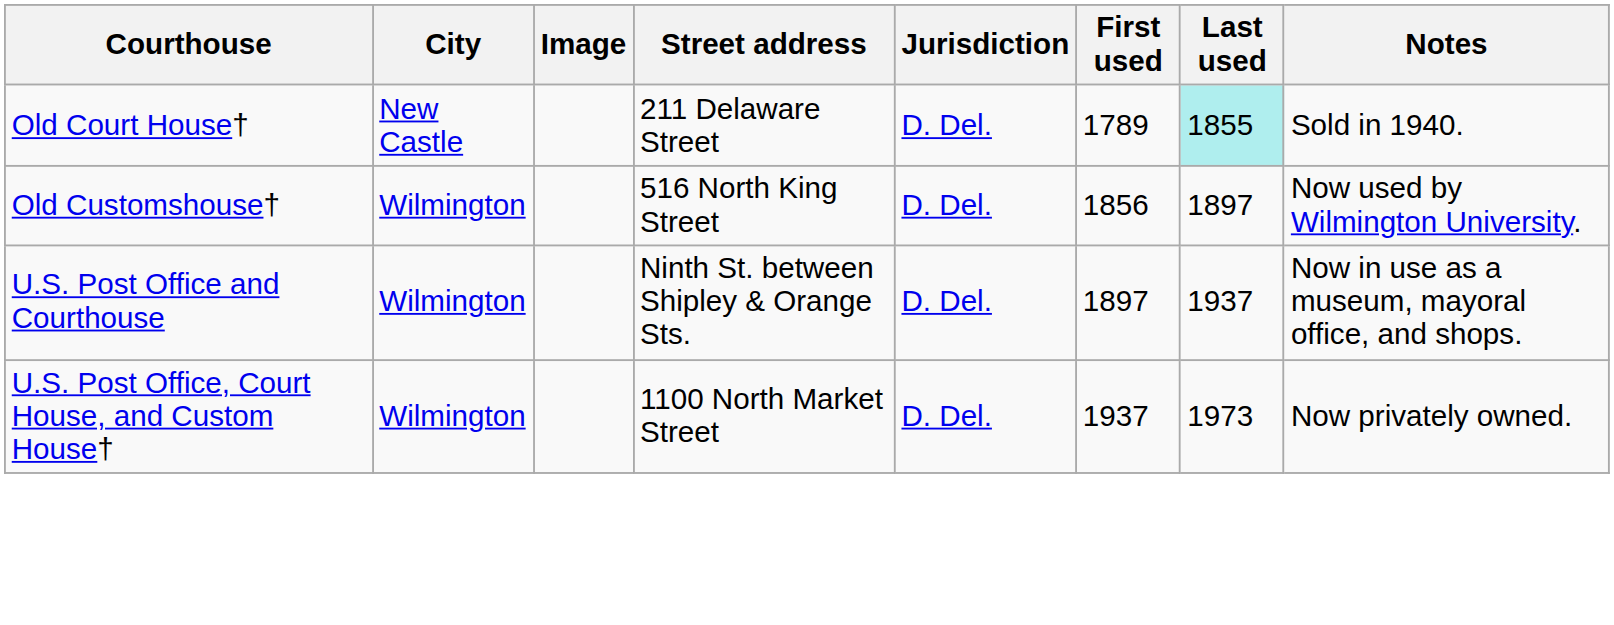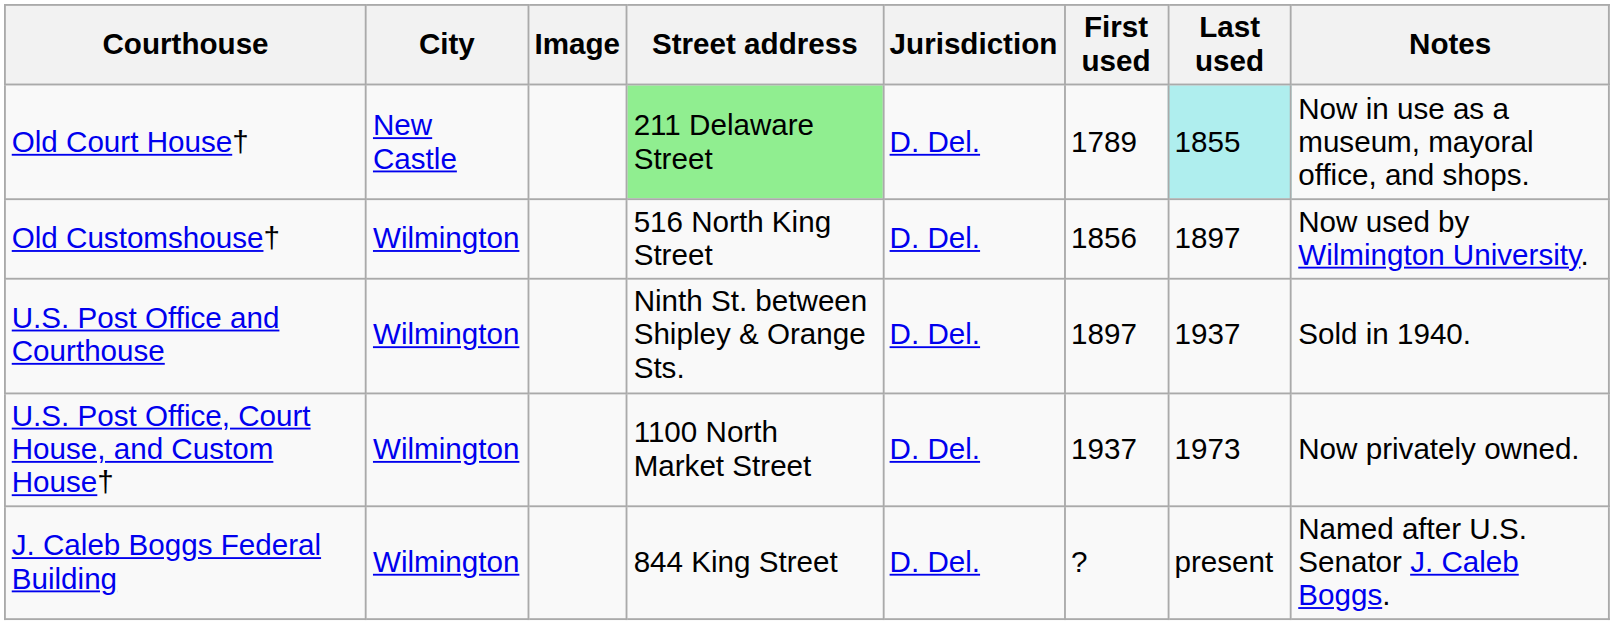Old Court House† | Street address: no background -> lightgreen background
Old Court House† | Notes: Sold in 1940. -> Now in use as a museum, mayoral office, and shops.
U.S. Post Office and Courthouse | Notes: Now in use as a museum, mayoral office, and shops. -> Sold in 1940.
+ row: J. Caleb Boggs Federal Building | Wilmington | 844 King Street | D. Del. | ? | present | Named after U.S. Senator J. Caleb Boggs.
